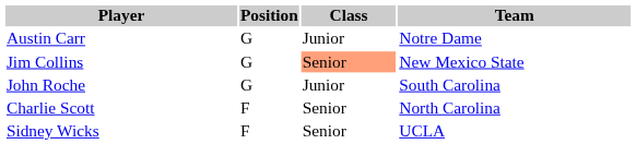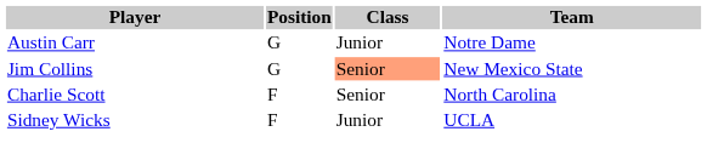- row: John Roche | G | Junior | South Carolina
Sidney Wicks | Class: Senior -> Junior
